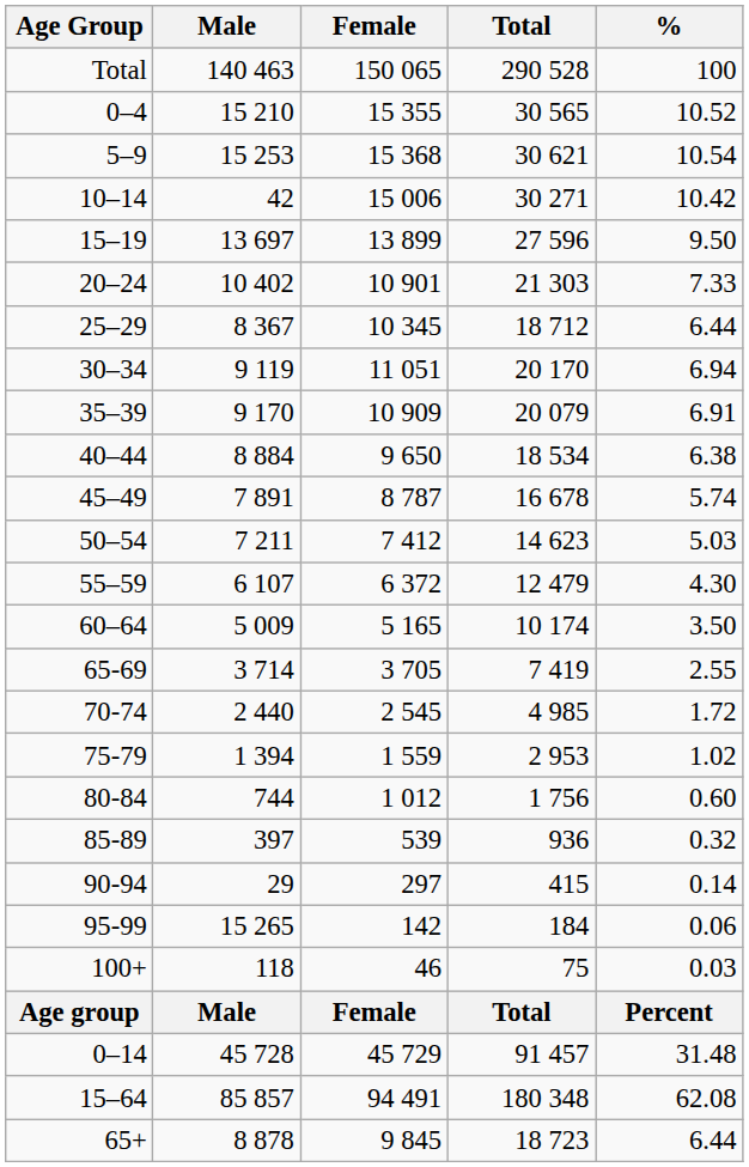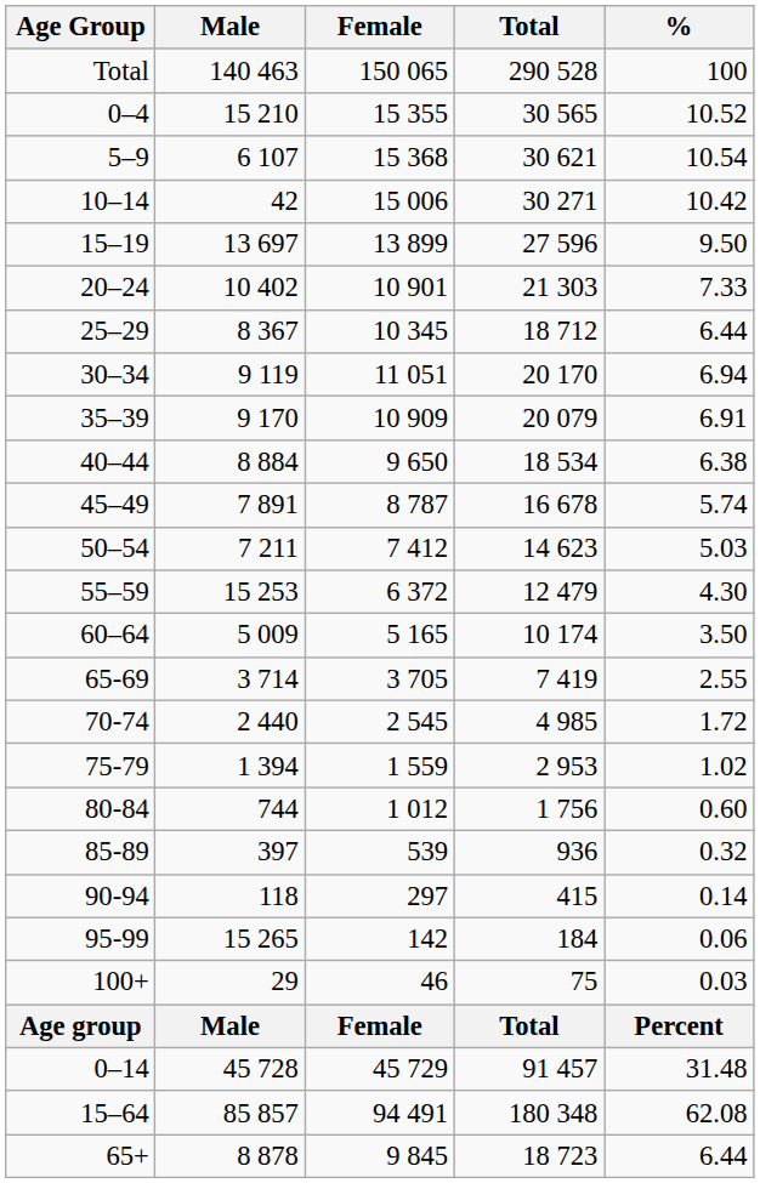5–9 | Male: 15 253 -> 6 107
55–59 | Male: 6 107 -> 15 253
90-94 | Male: 29 -> 118
100+ | Male: 118 -> 29
